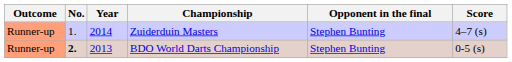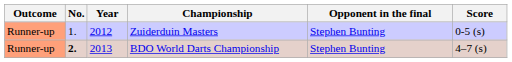Zuiderduin Masters | Year: 2014 -> 2012
Zuiderduin Masters | Score: 4–7 (s) -> 0-5 (s)
BDO World Darts Championship | Score: 0-5 (s) -> 4–7 (s)
